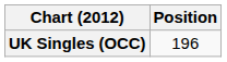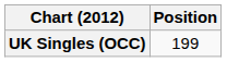UK Singles (OCC) | Position: 196 -> 199
